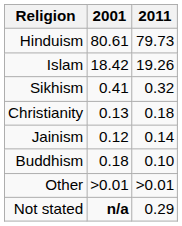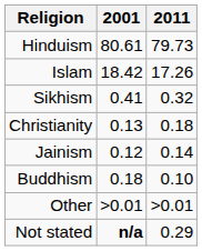Islam | 2011: 19.26 -> 17.26
